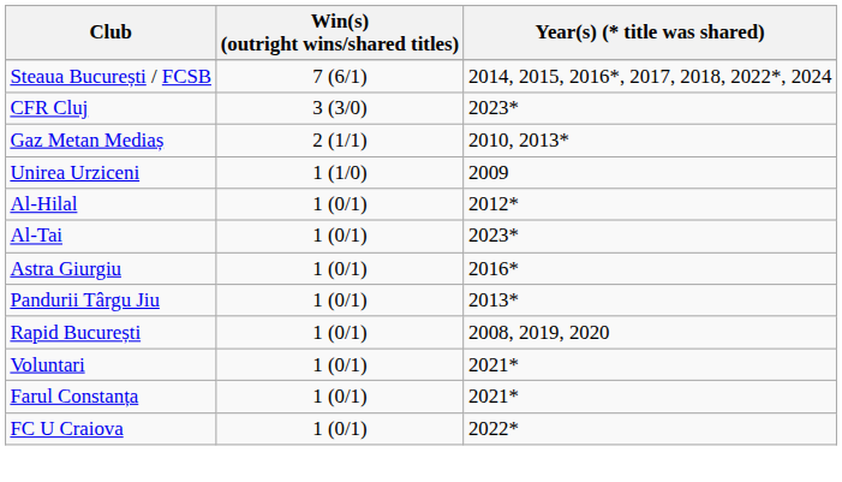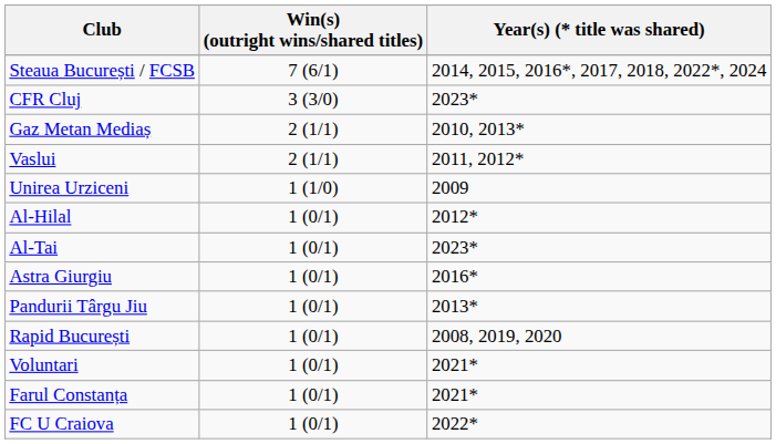+ row: Vaslui | 2 (1/1) | 2011, 2012*
